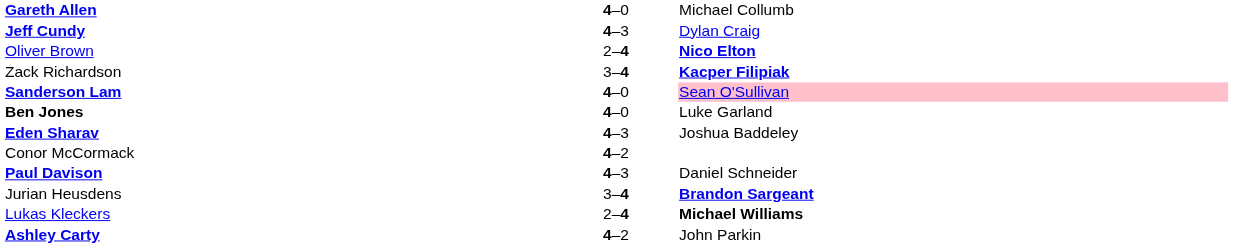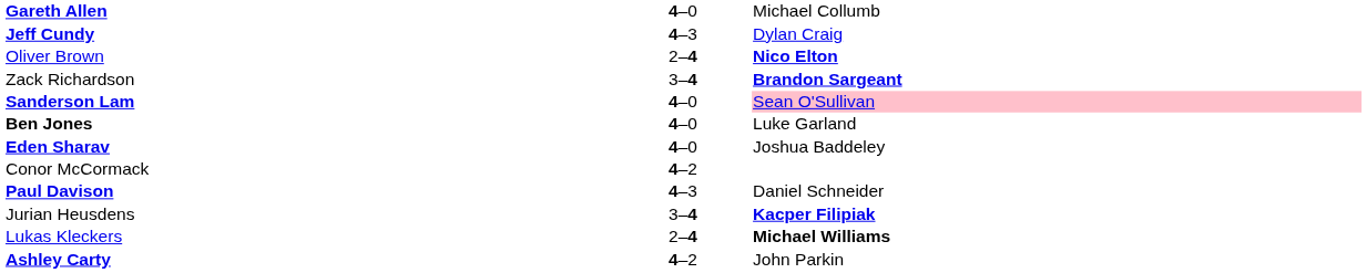Zack Richardson | column 3: Kacper Filipiak -> Brandon Sargeant
Eden Sharav | column 2: 4–3 -> 4–0
Jurian Heusdens | column 3: Brandon Sargeant -> Kacper Filipiak
